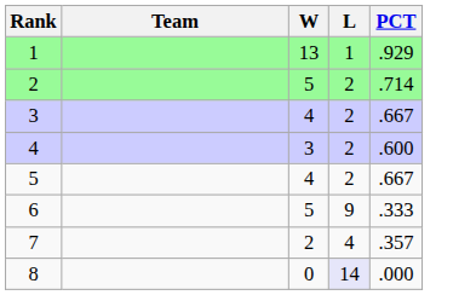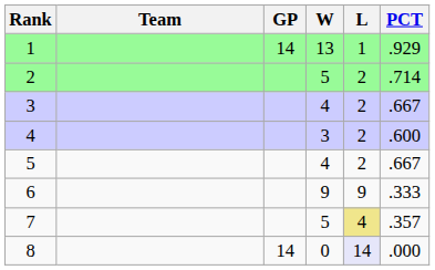+ column: GP | 14 | 14
6 | W: 5 -> 9
7 | W: 2 -> 5
7 | L: no background -> khaki background
